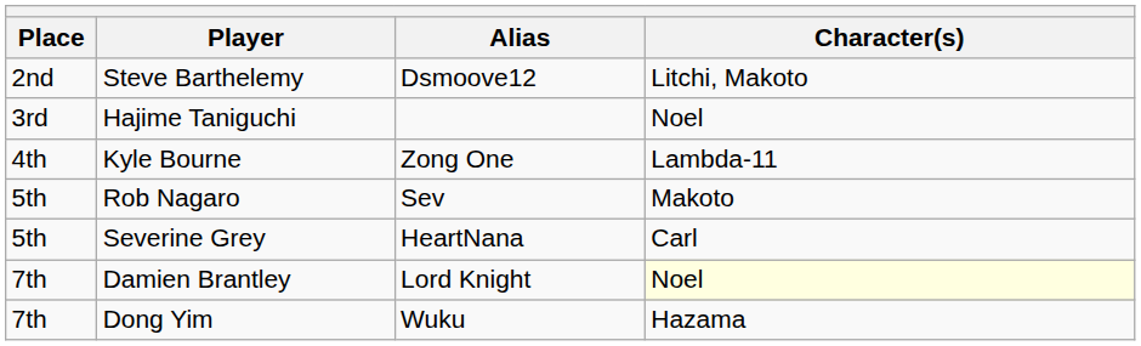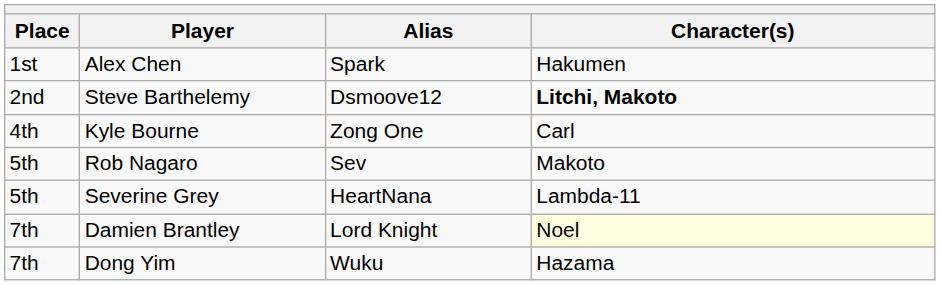+ row: 1st | Alex Chen | Spark | Hakumen
Steve Barthelemy | Character(s): normal -> bold
- row: 3rd | Hajime Taniguchi | Noel
Kyle Bourne | Character(s): Lambda-11 -> Carl
Severine Grey | Character(s): Carl -> Lambda-11
